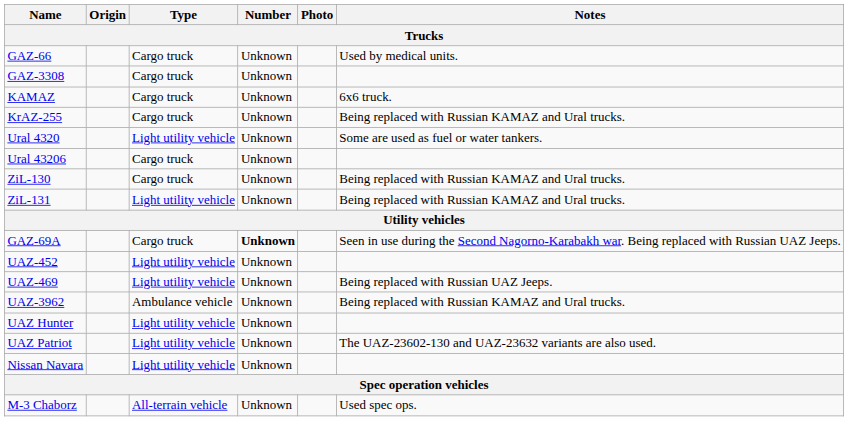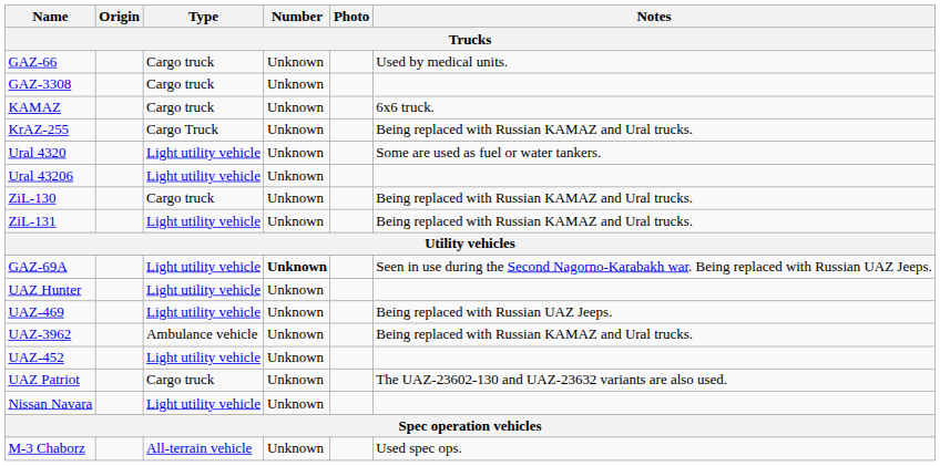KrAZ-255 | Type: Cargo truck -> Cargo Truck
Ural 43206 | Type: Cargo truck -> Light utility vehicle
GAZ-69A | Type: Cargo truck -> Light utility vehicle
rows swapped: UAZ-452 <-> UAZ Hunter
UAZ Patriot | Type: Light utility vehicle -> Cargo truck
